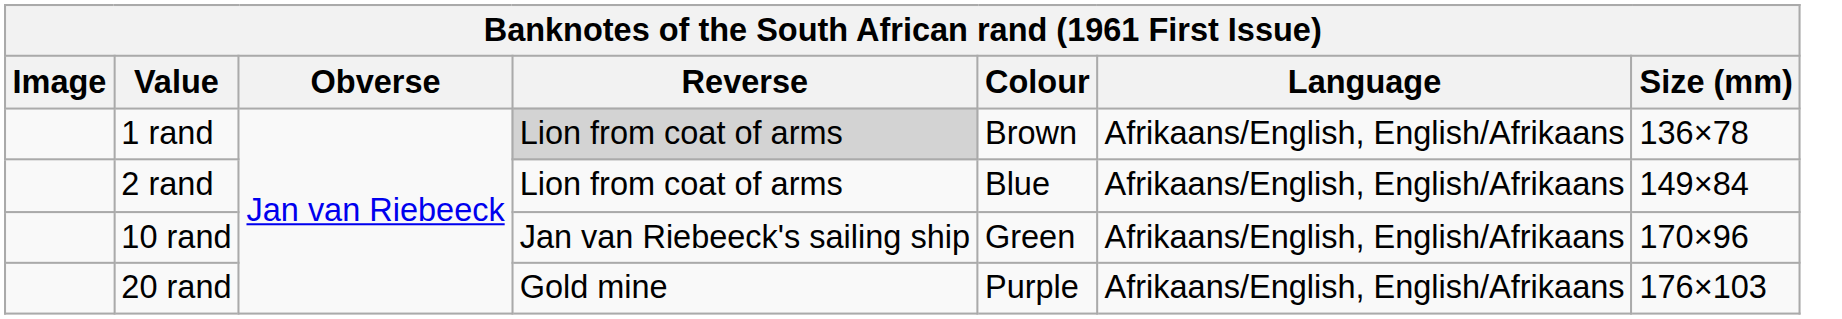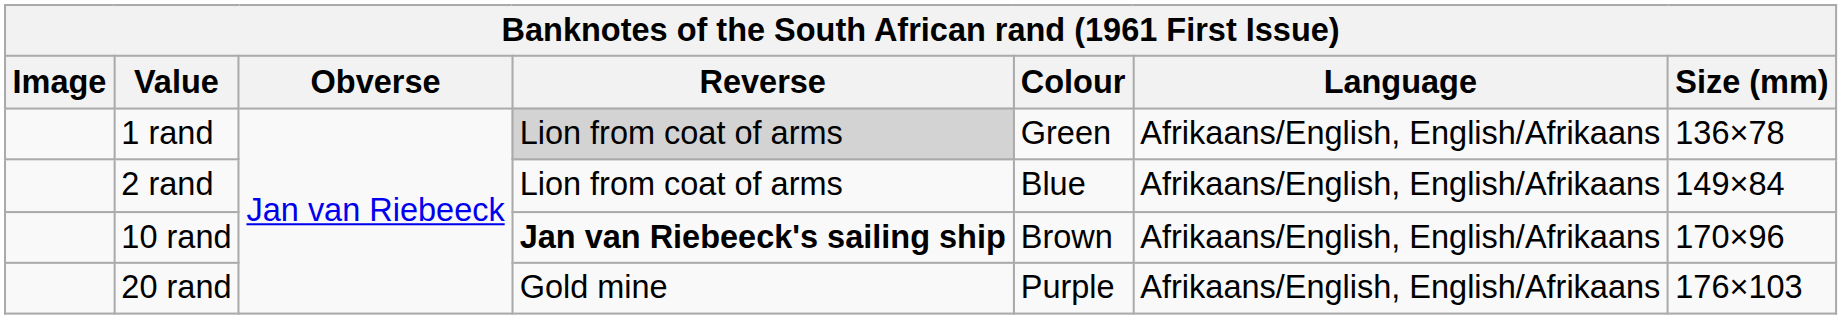1 rand | Colour: Brown -> Green
10 rand | Reverse: normal -> bold
10 rand | Colour: Green -> Brown
